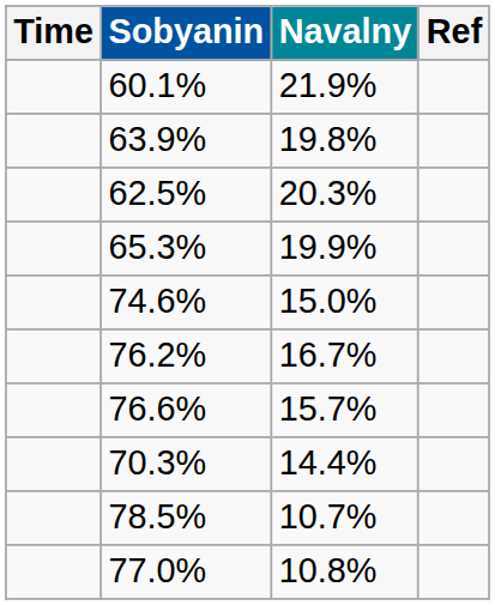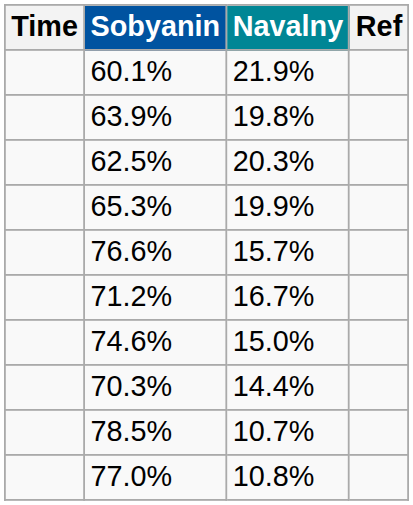rows swapped: 15.0% <-> 15.7%
16.7% | Sobyanin: 76.2% -> 71.2%
